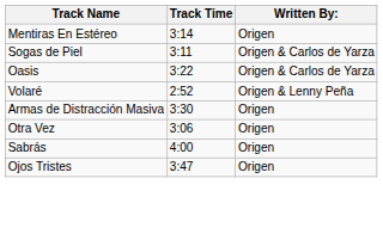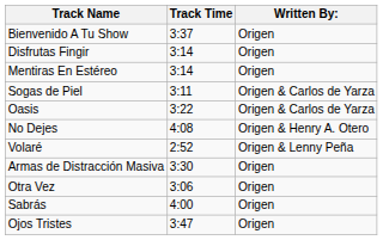+ row: Bienvenido A Tu Show | 3:37 | Origen
+ row: Disfrutas Fingir | 3:14 | Origen
+ row: No Dejes | 4:08 | Origen & Henry A. Otero
